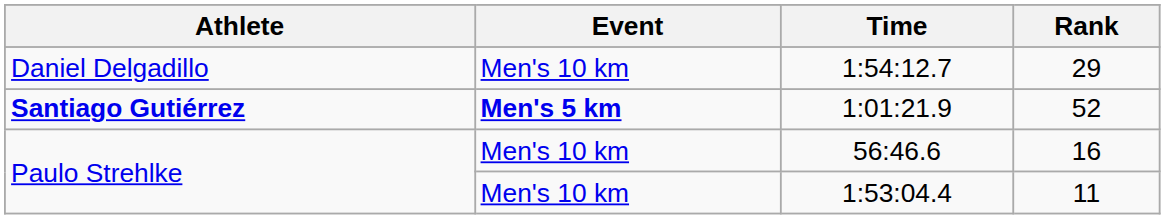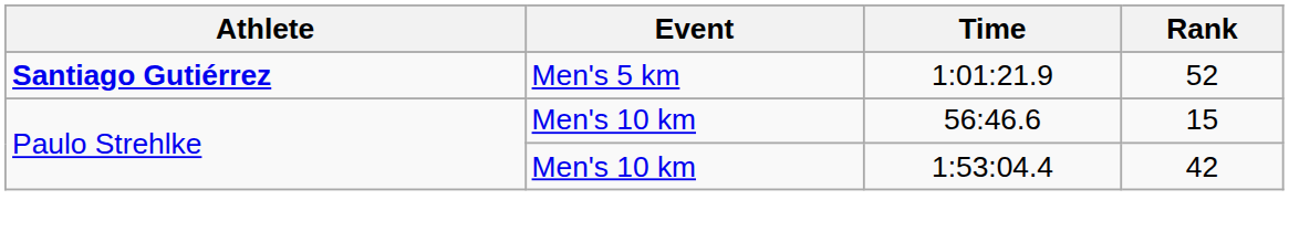- row: Daniel Delgadillo | Men's 10 km | 1:54:12.7 | 29
1:01:21.9 | Event: bold -> normal
56:46.6 | Rank: 16 -> 15
1:53:04.4 | Rank: 11 -> 42
